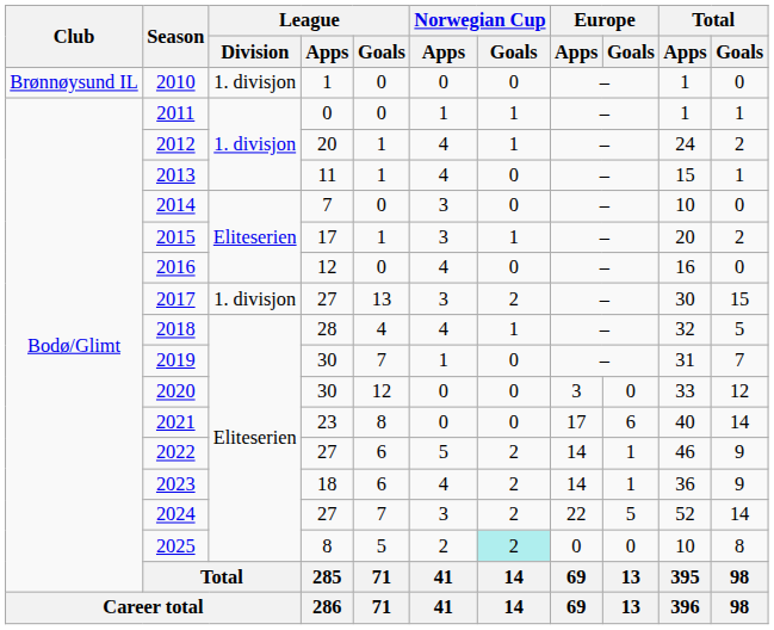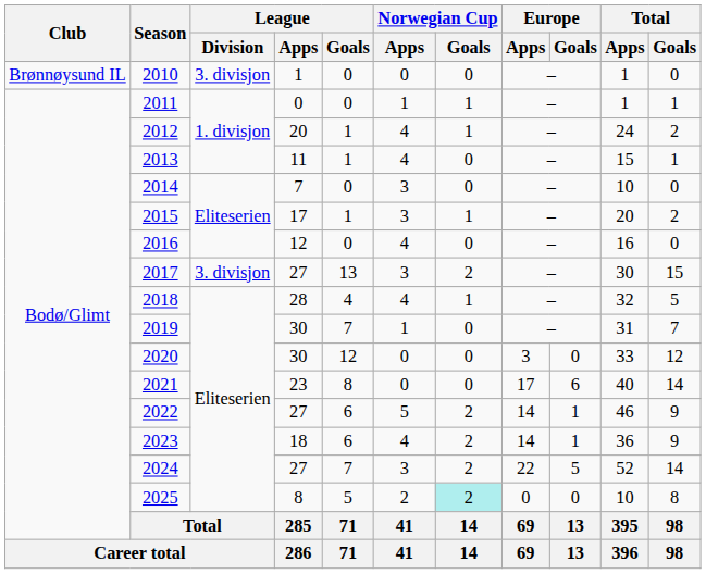2010 | League / Division: 1. divisjon -> 3. divisjon
2017 | League / Division: 1. divisjon -> 3. divisjon
